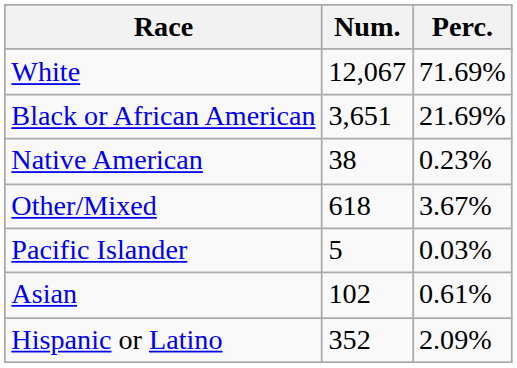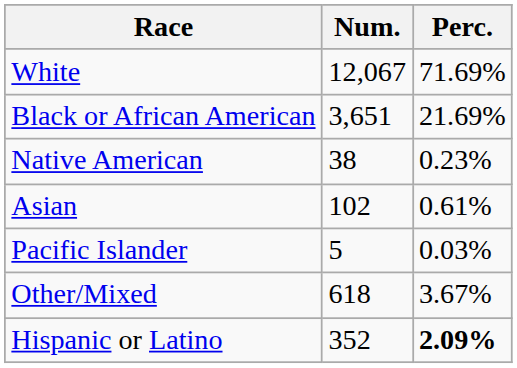rows swapped: Asian <-> Other/Mixed
Hispanic or Latino | Perc.: normal -> bold
